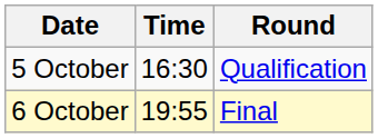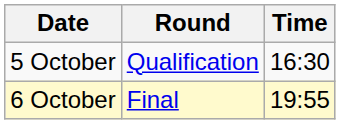columns swapped: Time <-> Round
